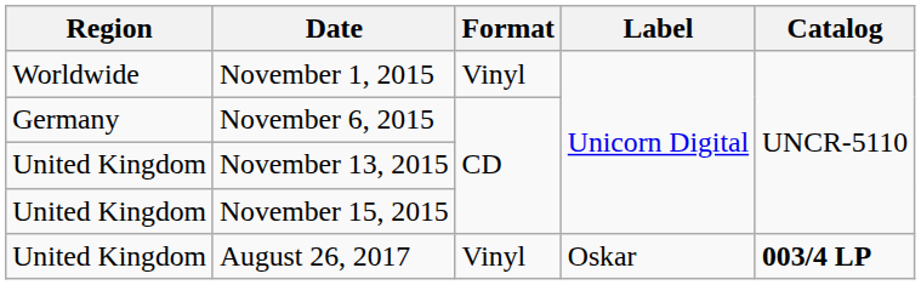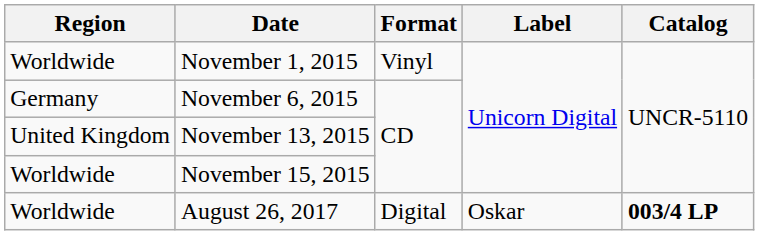November 15, 2015 | Region: United Kingdom -> Worldwide
August 26, 2017 | Region: United Kingdom -> Worldwide
August 26, 2017 | Format: Vinyl -> Digital
